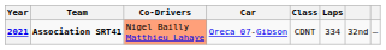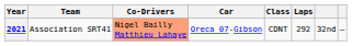2021 | Team: bold -> normal
2021 | Laps: 334 -> 292
